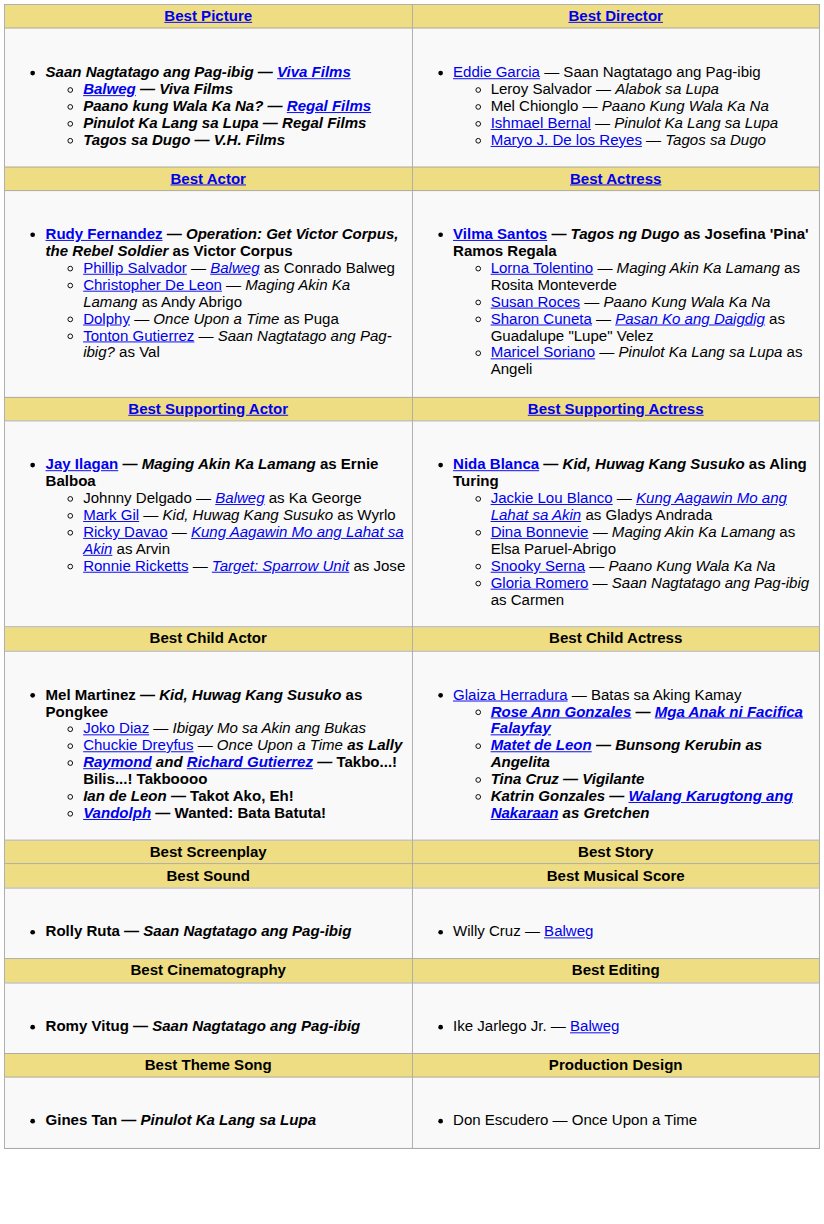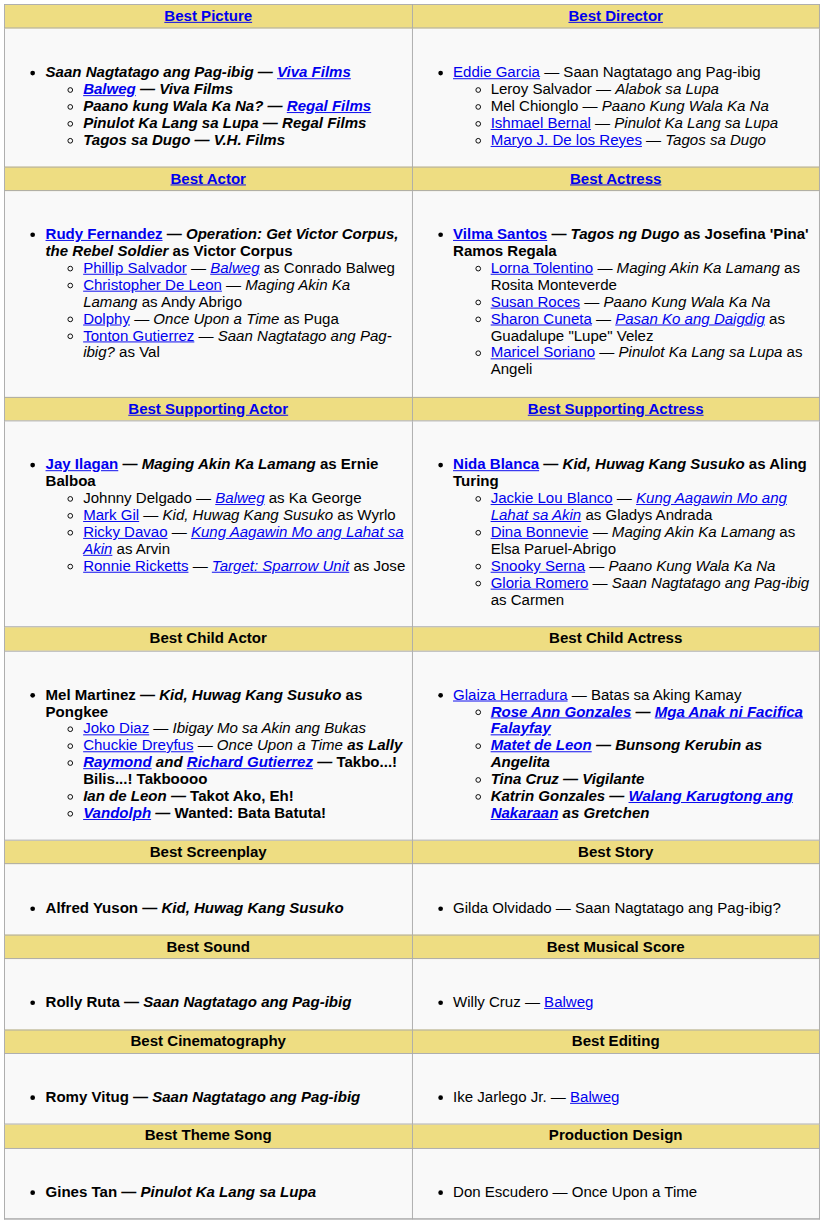+ row: Alfred Yuson — Kid, Huwag Kang Susuko | Gilda Olvidado — Saan Nagtatago ang Pag-ibig?
